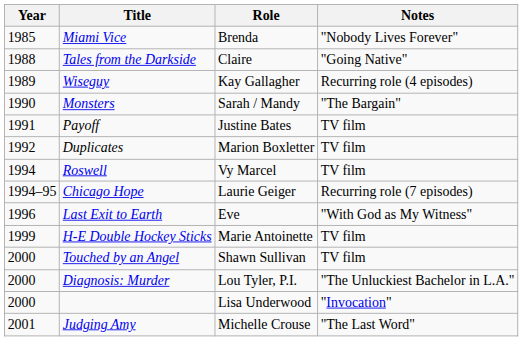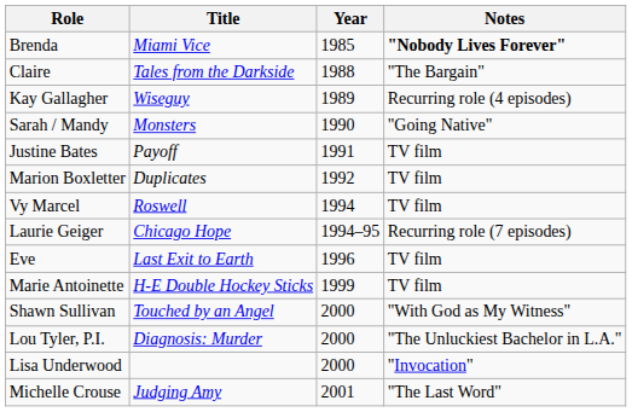columns swapped: Year <-> Role
Miami Vice | Notes: normal -> bold
Tales from the Darkside | Notes: "Going Native" -> "The Bargain"
Monsters | Notes: "The Bargain" -> "Going Native"
Last Exit to Earth | Notes: "With God as My Witness" -> TV film
Touched by an Angel | Notes: TV film -> "With God as My Witness"
